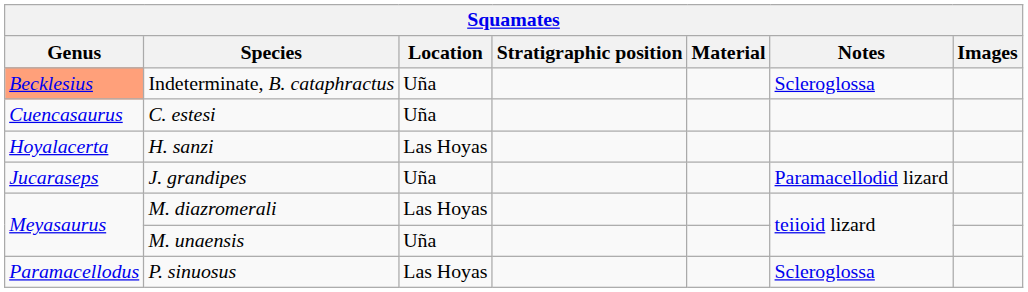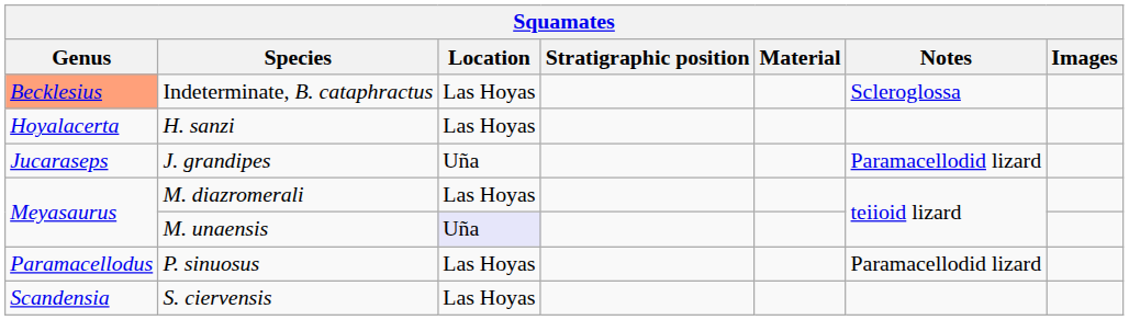Indeterminate, B. cataphractus | Location: Uña -> Las Hoyas
- row: Cuencasaurus | C. estesi | Uña
M. unaensis | Location: no background -> lavender background
P. sinuosus | Notes: Scleroglossa -> Paramacellodid lizard
+ row: Scandensia | S. ciervensis | Las Hoyas
